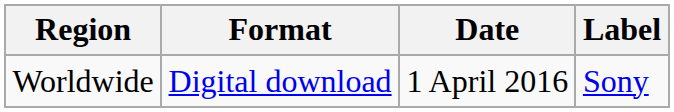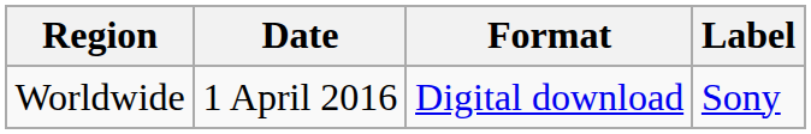columns swapped: Date <-> Format
